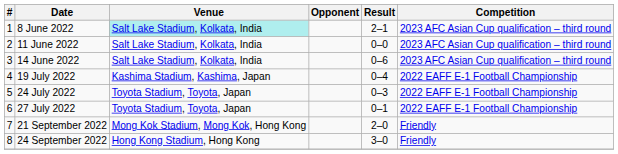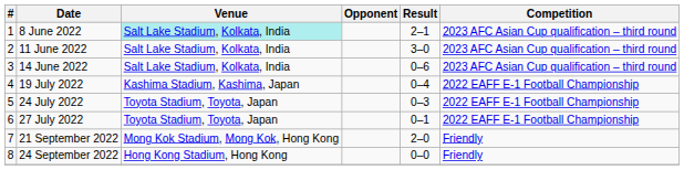11 June 2022 | Result: 0–0 -> 3–0
24 September 2022 | Result: 3–0 -> 0–0
